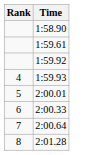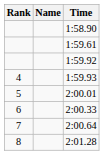+ column: Name
